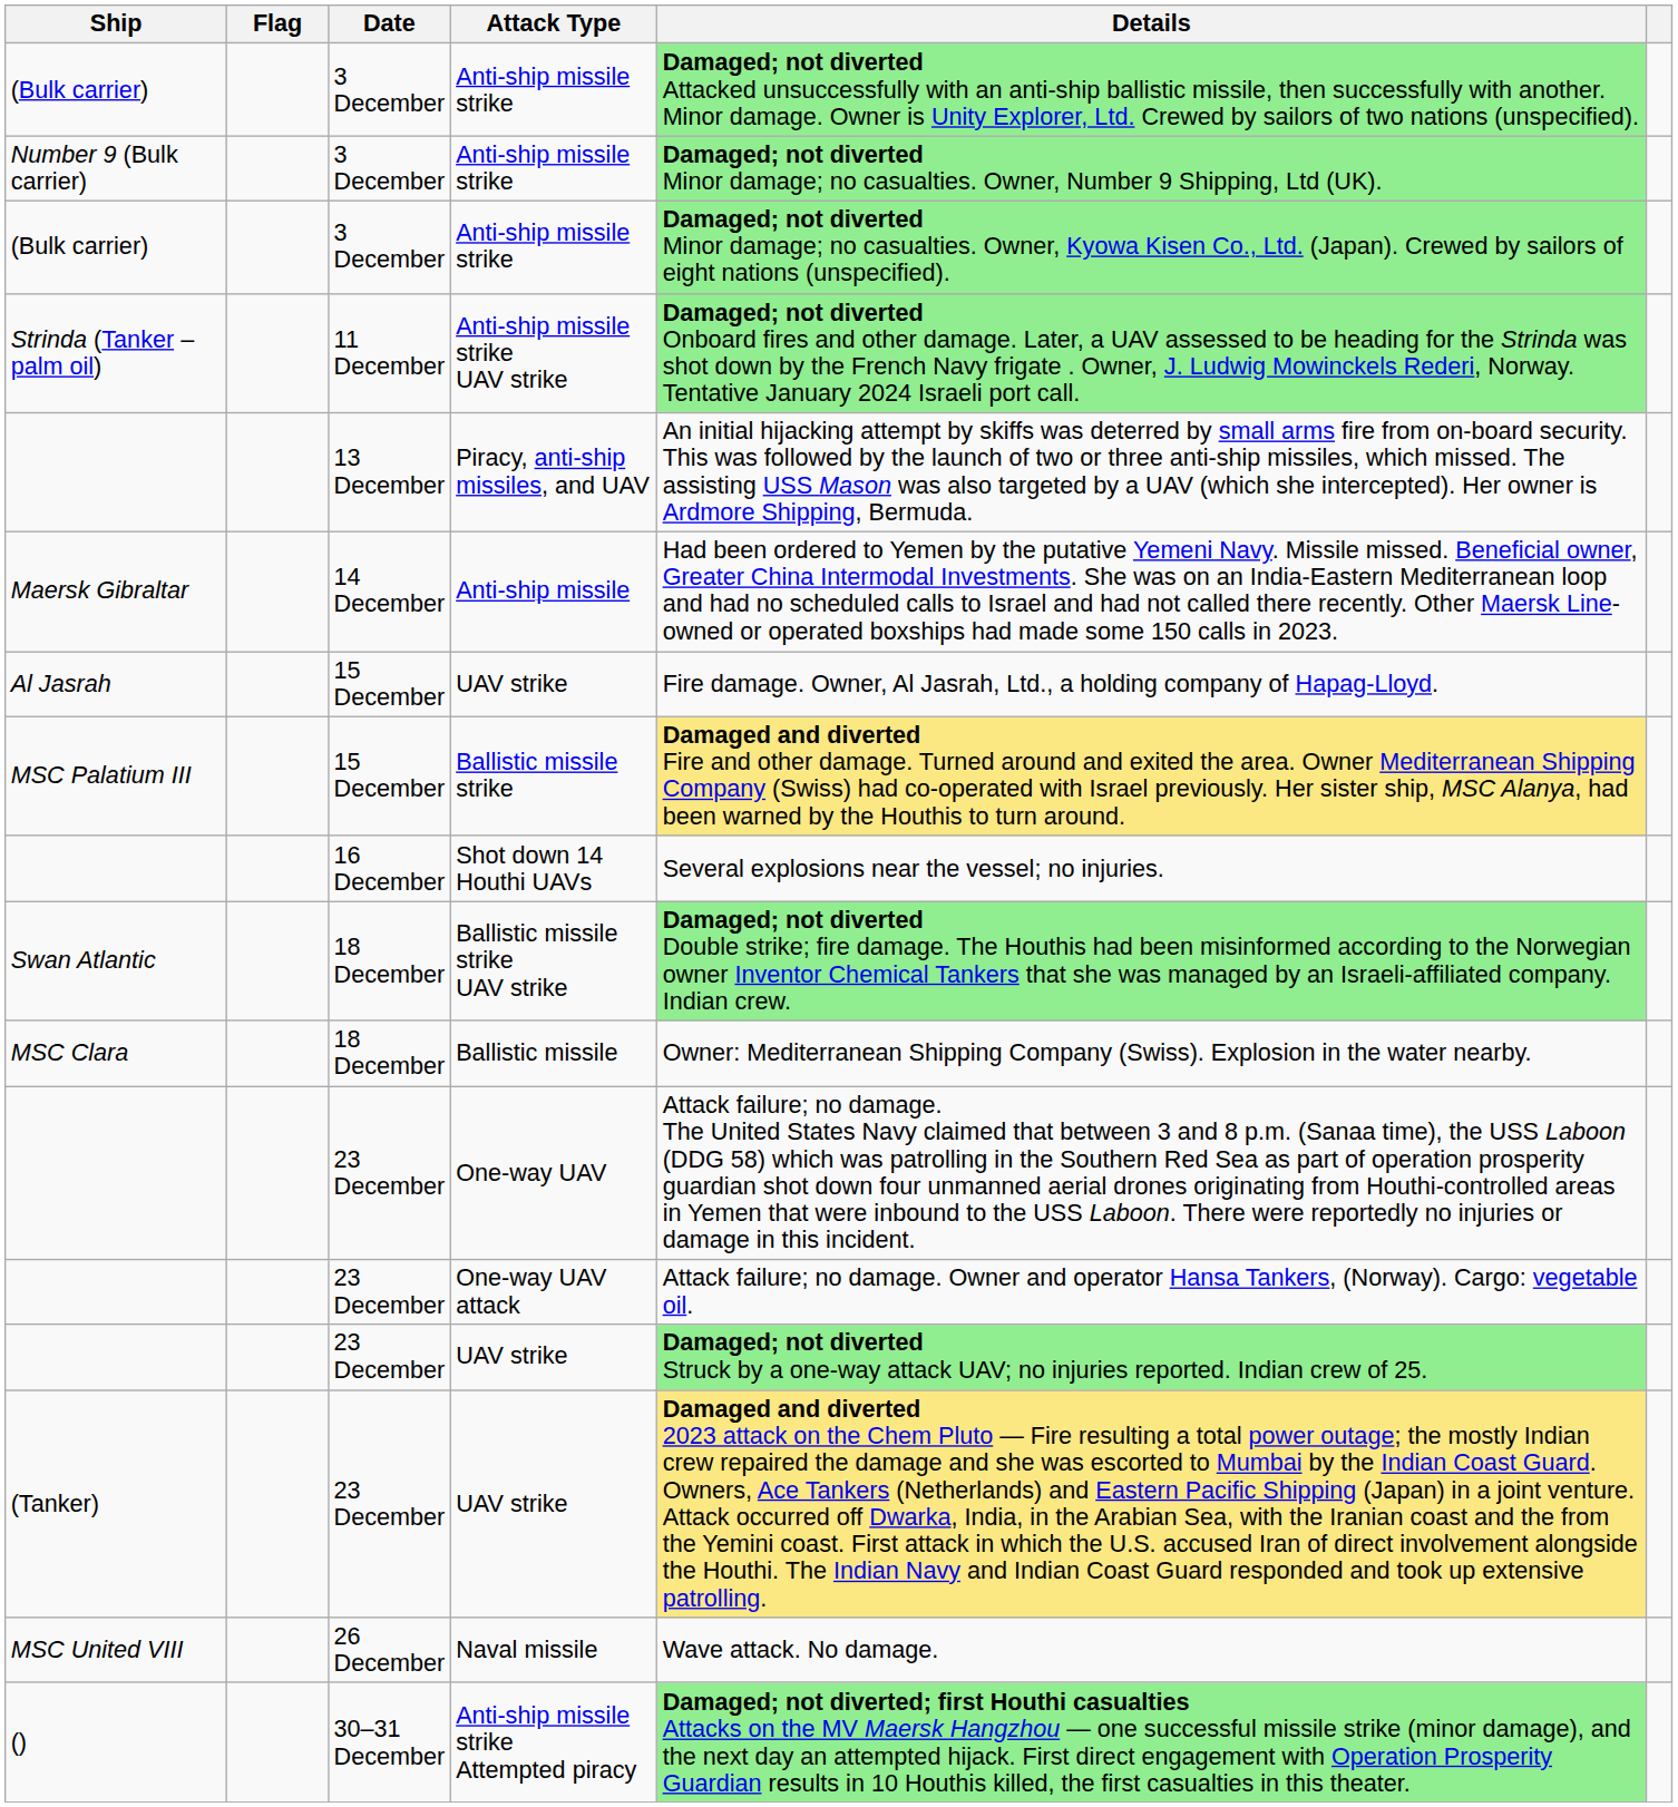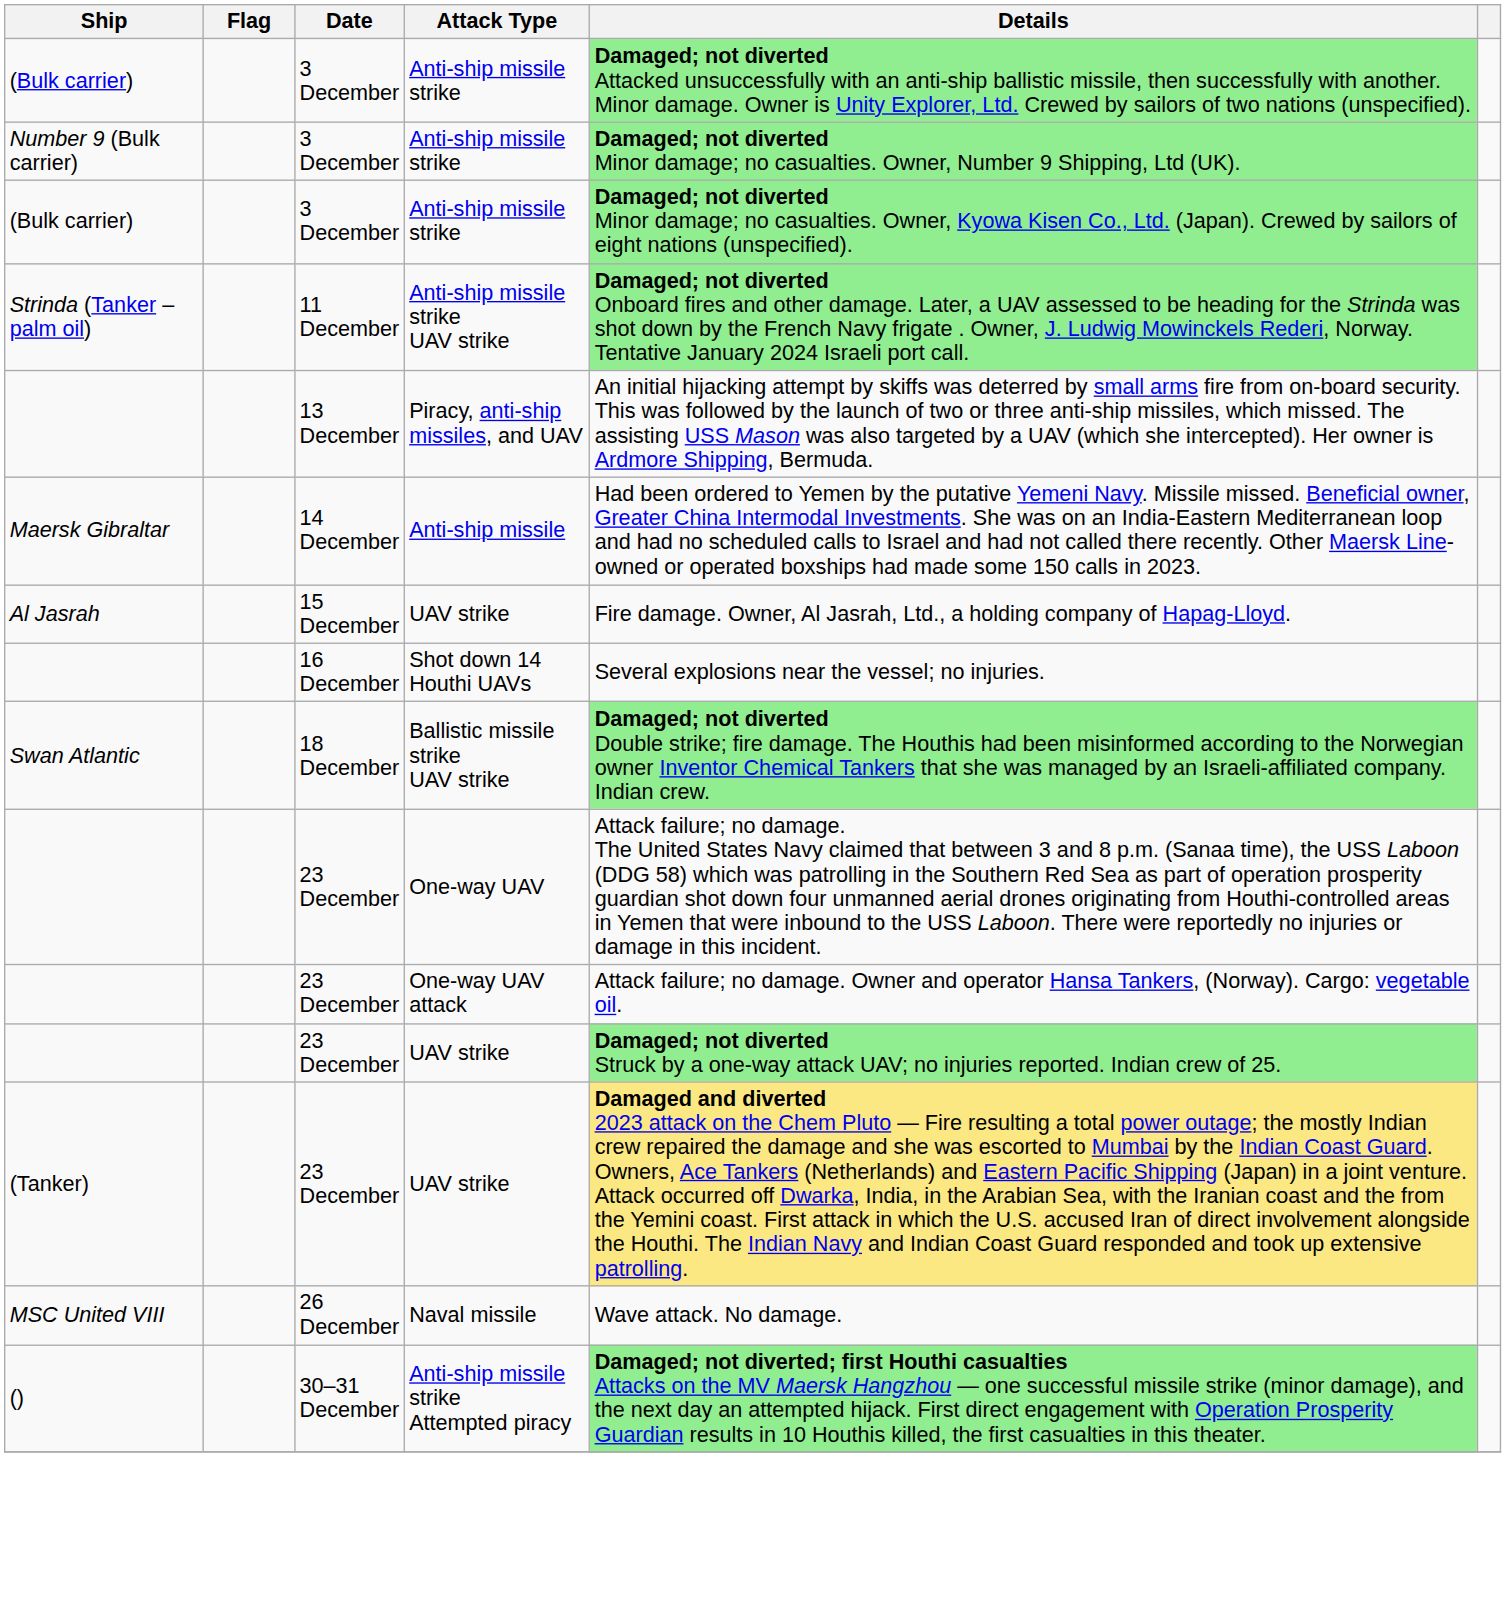- row: MSC Palatium III | 15 December | Ballistic missile strike | Damaged and diverted Fire and other damage. Turned around and exited the area. Owner Mediterranean Shipping Company (Swiss) had co-operated with Israel previously. Her sister ship, MSC Alanya, had been warned by the Houthis to turn around.
- row: MSC Clara | 18 December | Ballistic missile | Owner: Mediterranean Shipping Company (Swiss). Explosion in the water nearby.
